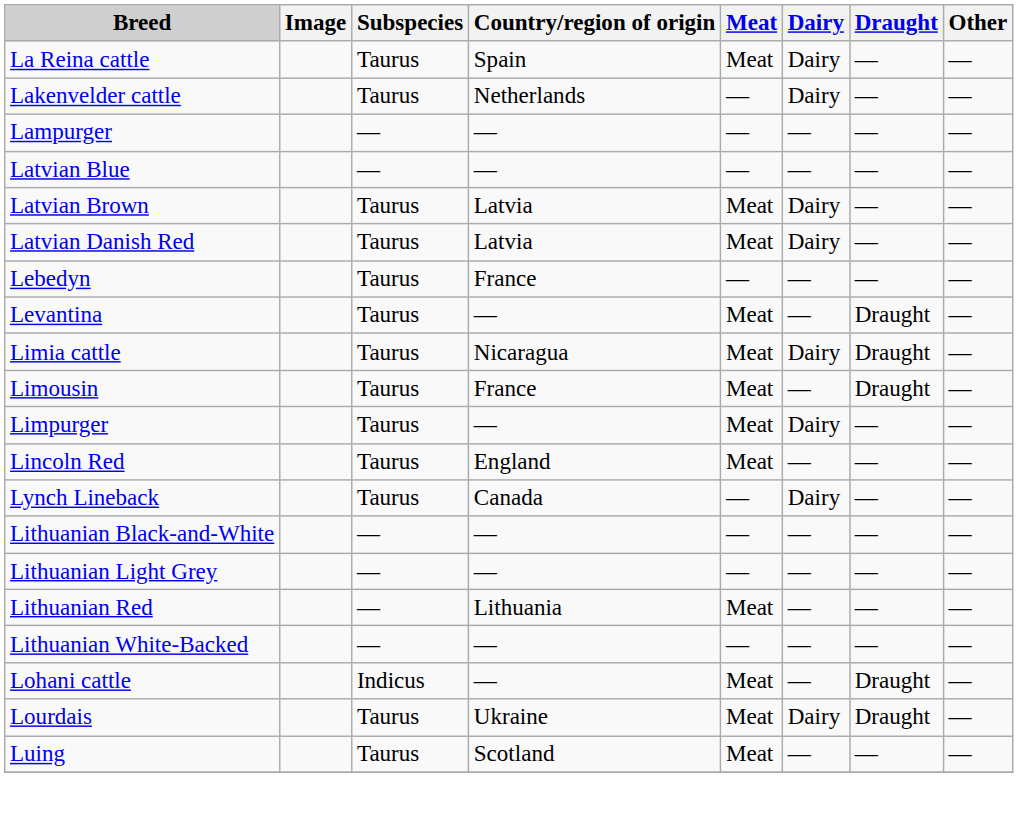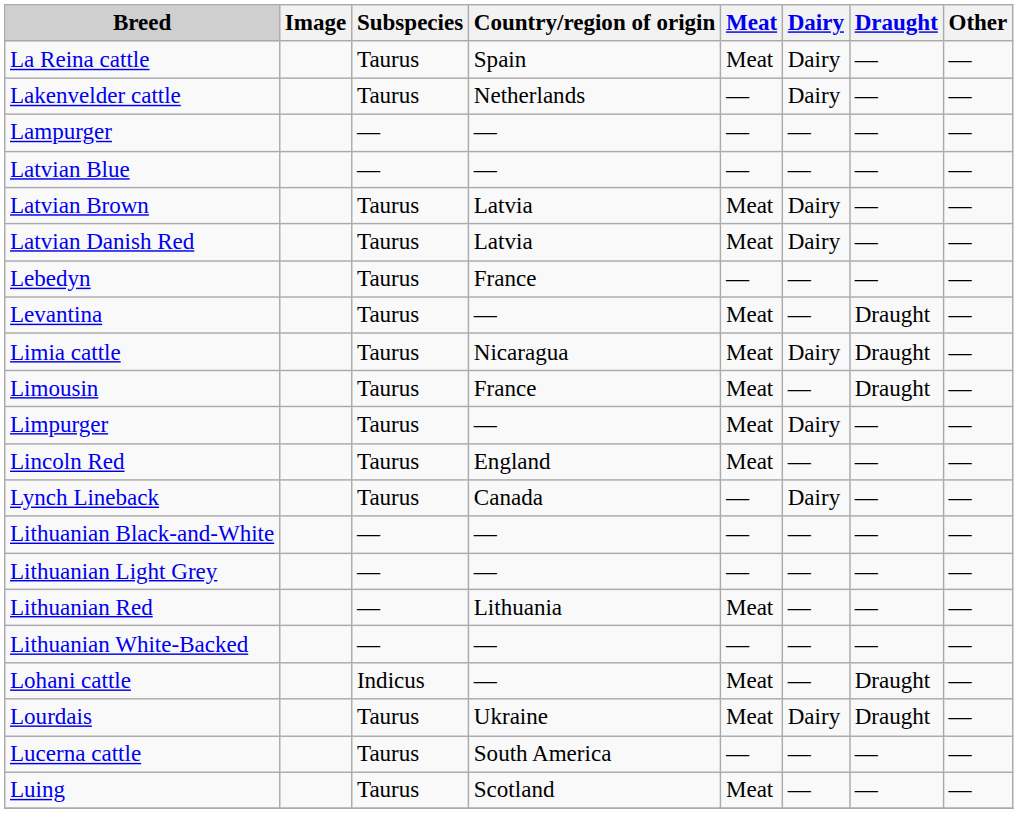+ row: Lucerna cattle | Taurus | South America | — | — | — | —
